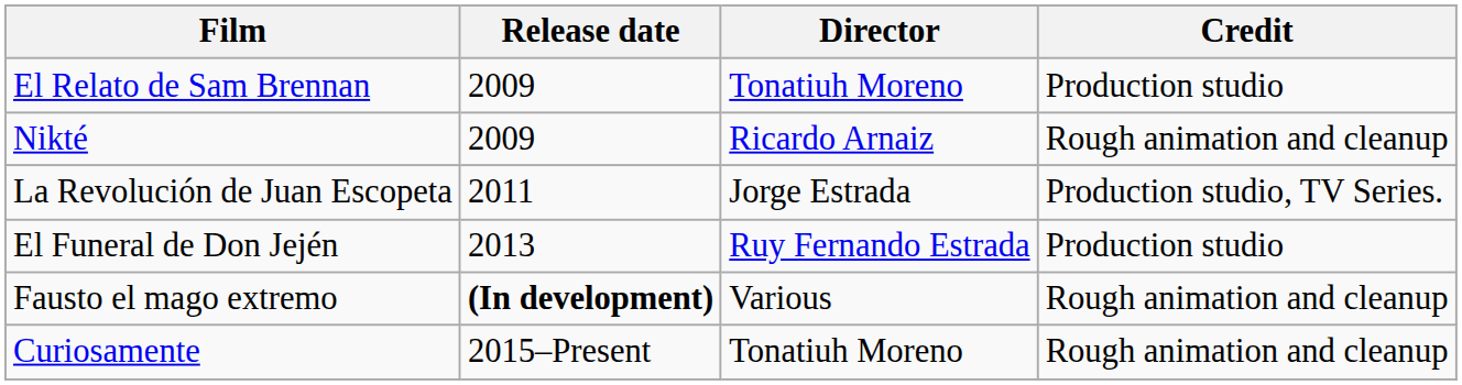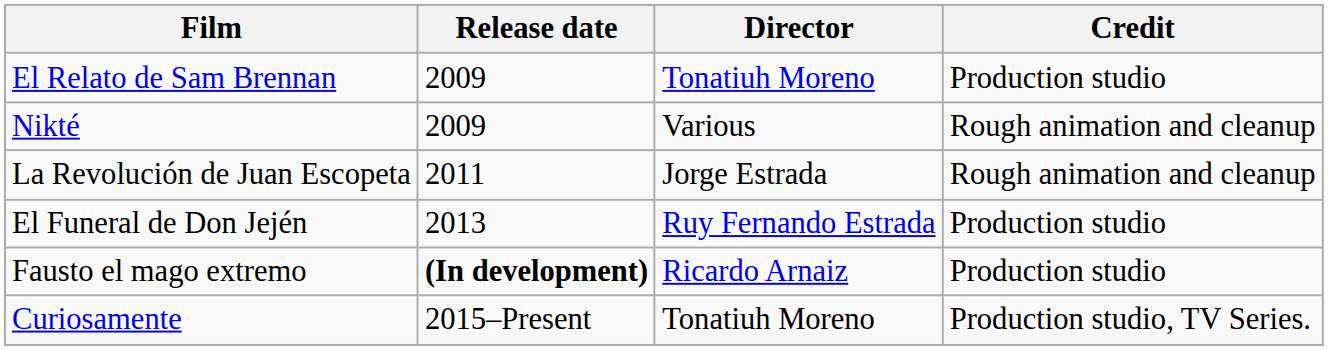Nikté | Director: Ricardo Arnaiz -> Various
La Revolución de Juan Escopeta | Credit: Production studio, TV Series. -> Rough animation and cleanup
Fausto el mago extremo | Director: Various -> Ricardo Arnaiz
Fausto el mago extremo | Credit: Rough animation and cleanup -> Production studio
Curiosamente | Credit: Rough animation and cleanup -> Production studio, TV Series.
